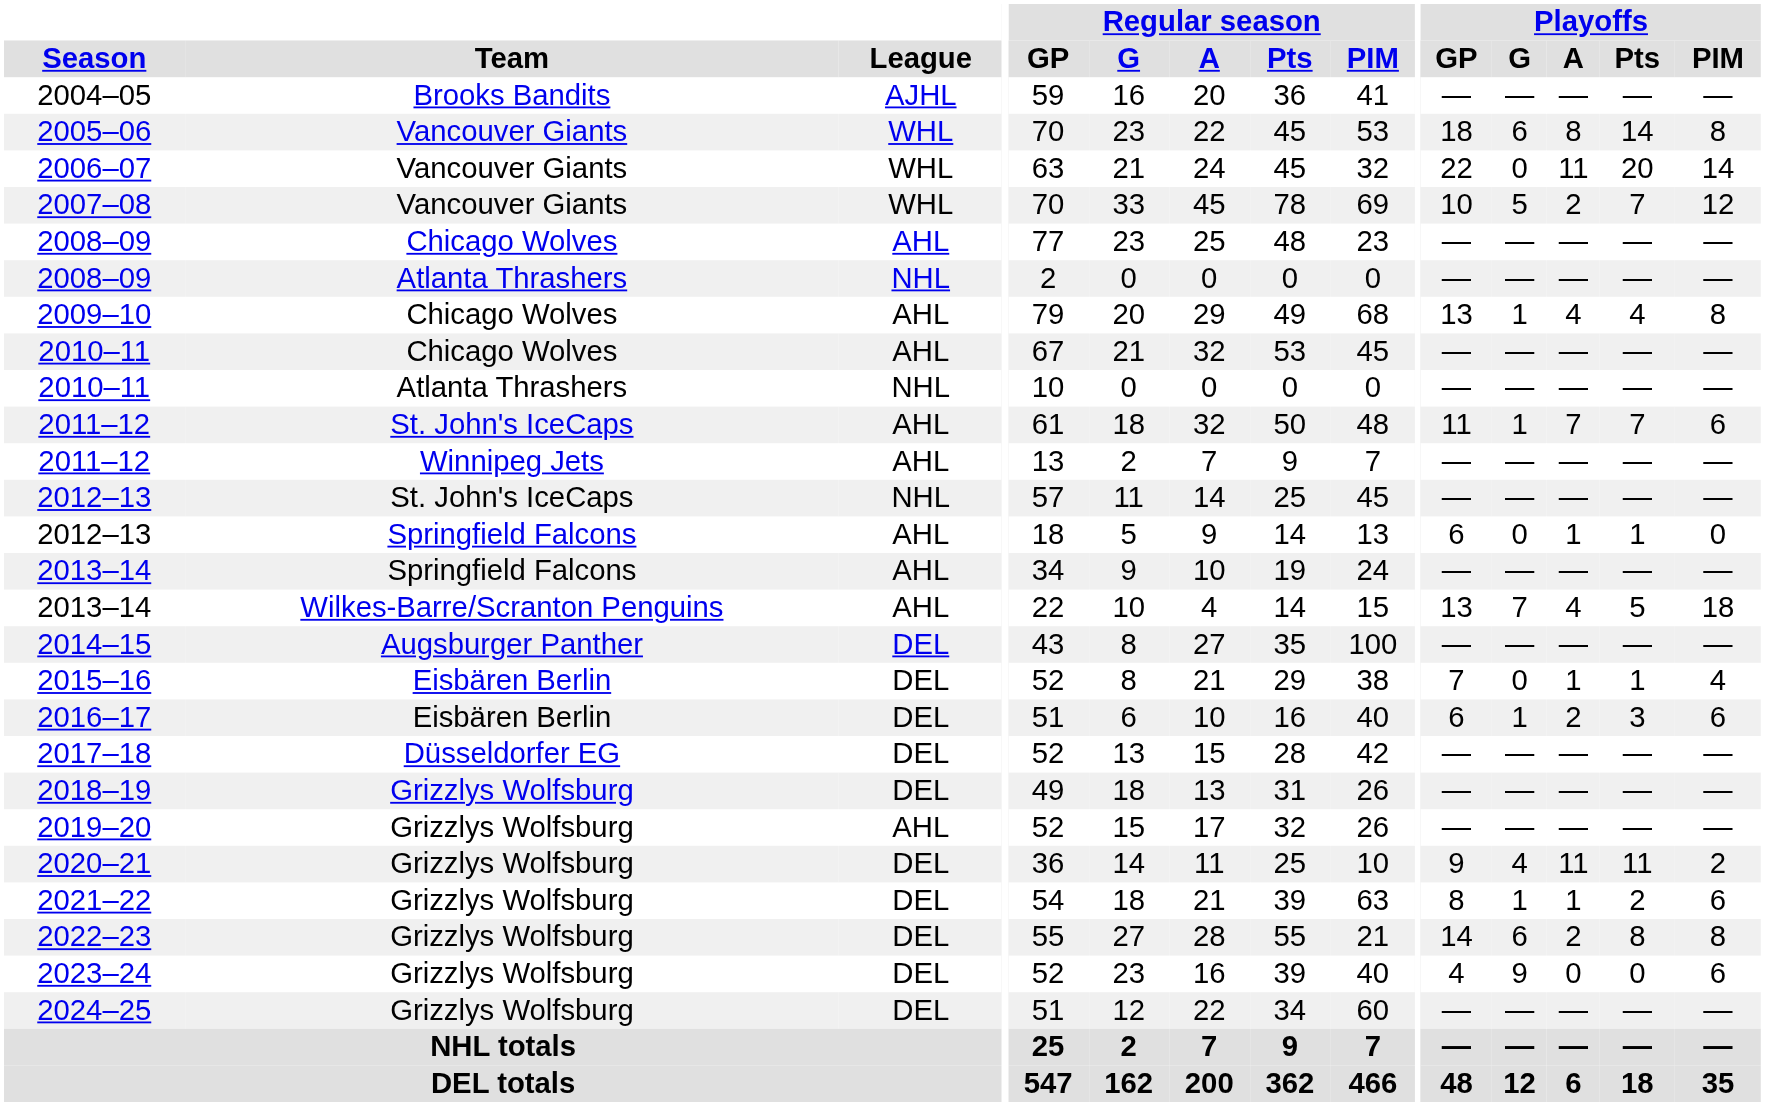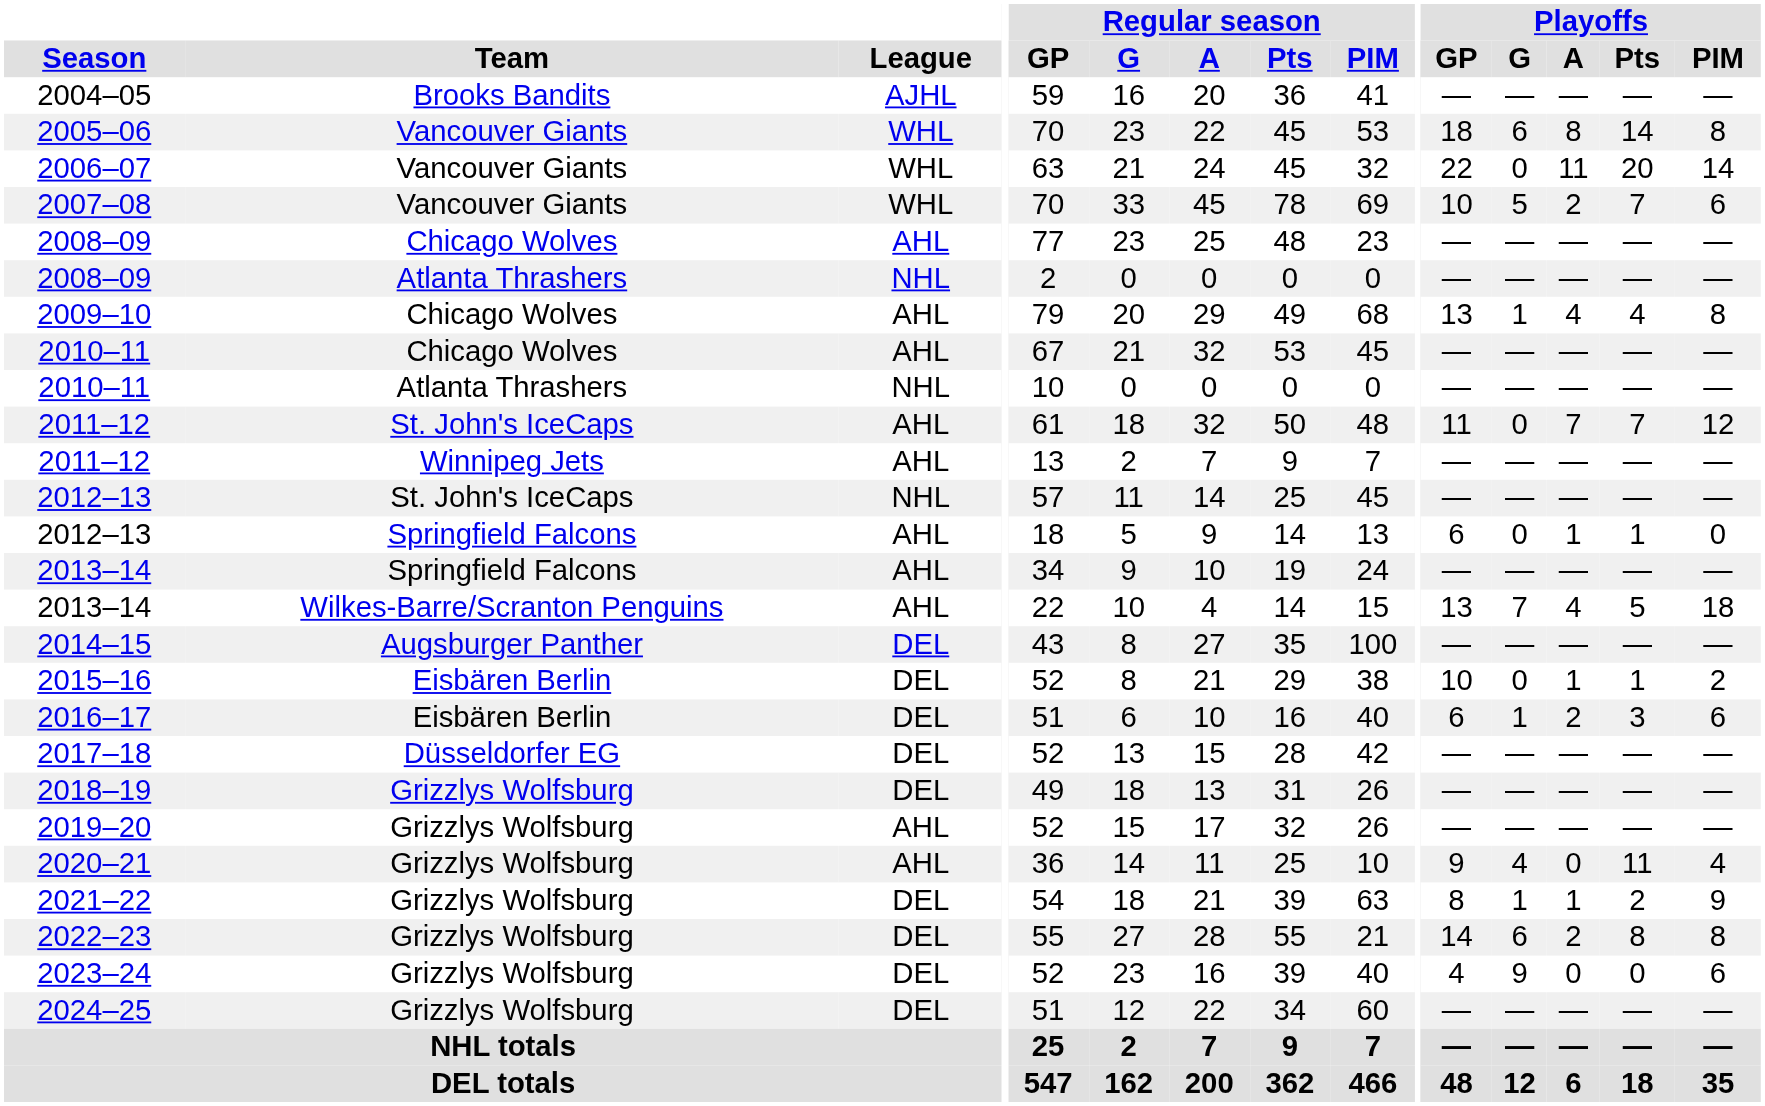2007–08 | Playoffs / PIM: 12 -> 6
2011–12 / St. John's IceCaps | Playoffs / G: 1 -> 0
2011–12 / St. John's IceCaps | Playoffs / PIM: 6 -> 12
2015–16 | Playoffs / GP: 7 -> 10
2015–16 | Playoffs / PIM: 4 -> 2
2020–21 | League: DEL -> AHL
2020–21 | Playoffs / A: 11 -> 0
2020–21 | Playoffs / PIM: 2 -> 4
2021–22 | Playoffs / PIM: 6 -> 9
